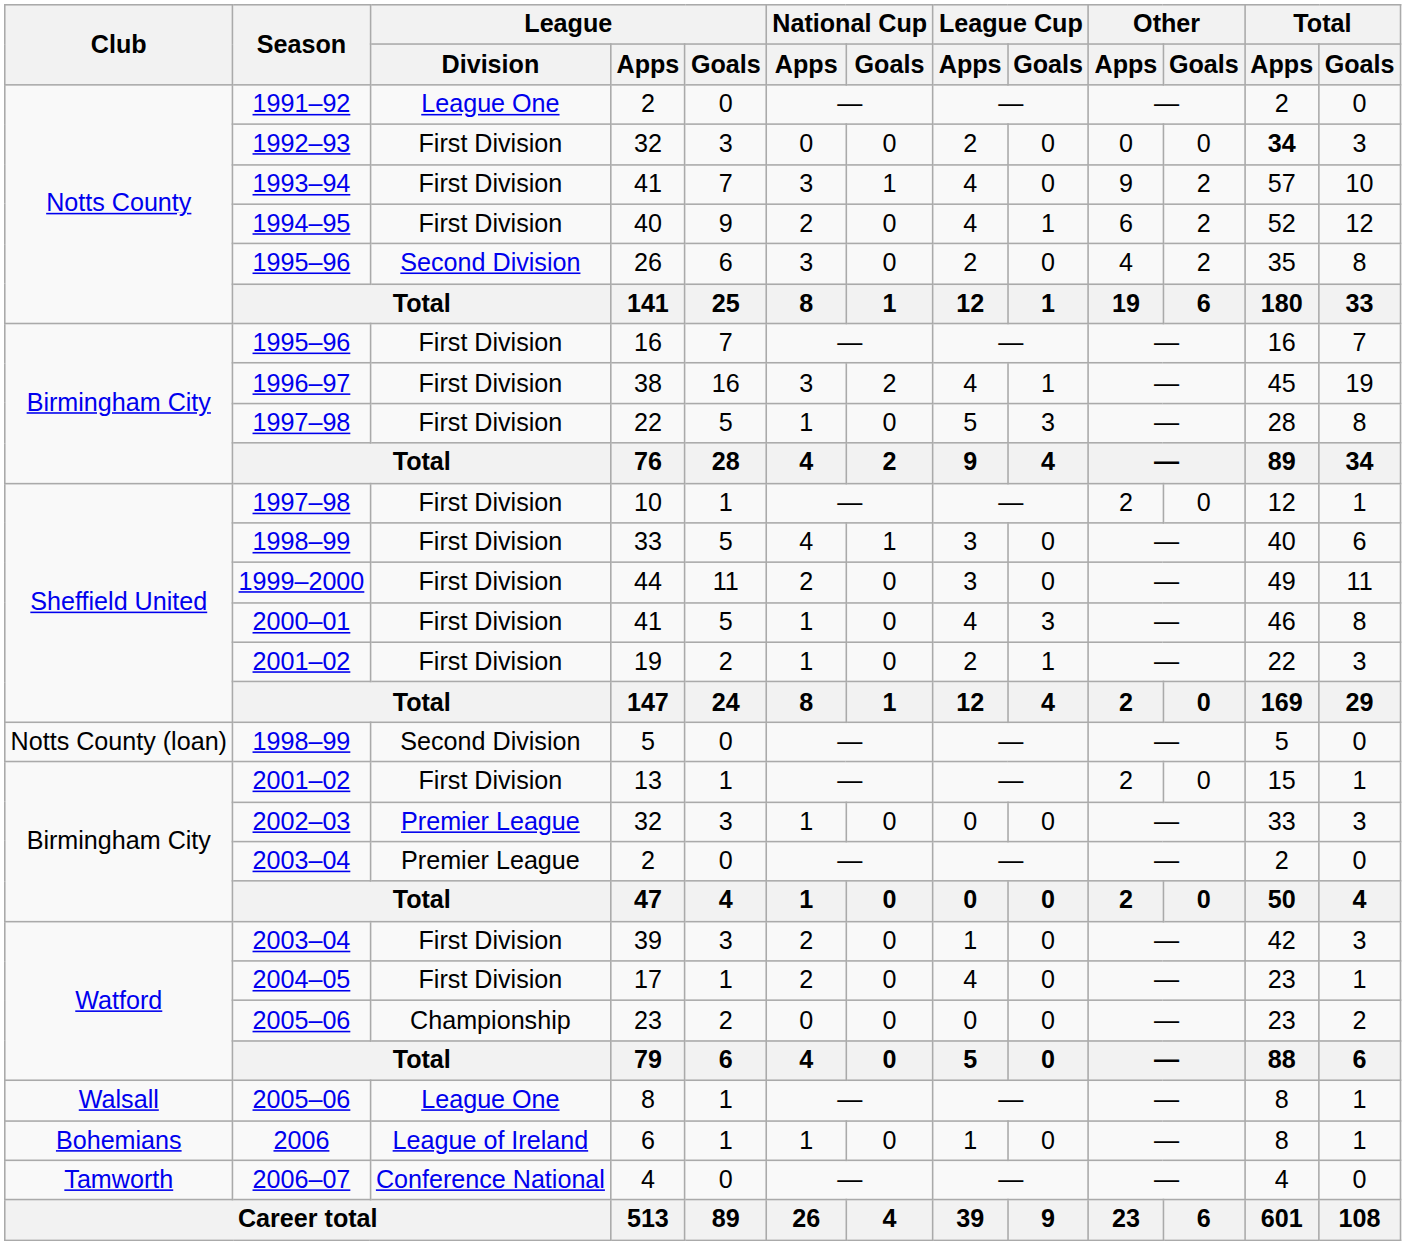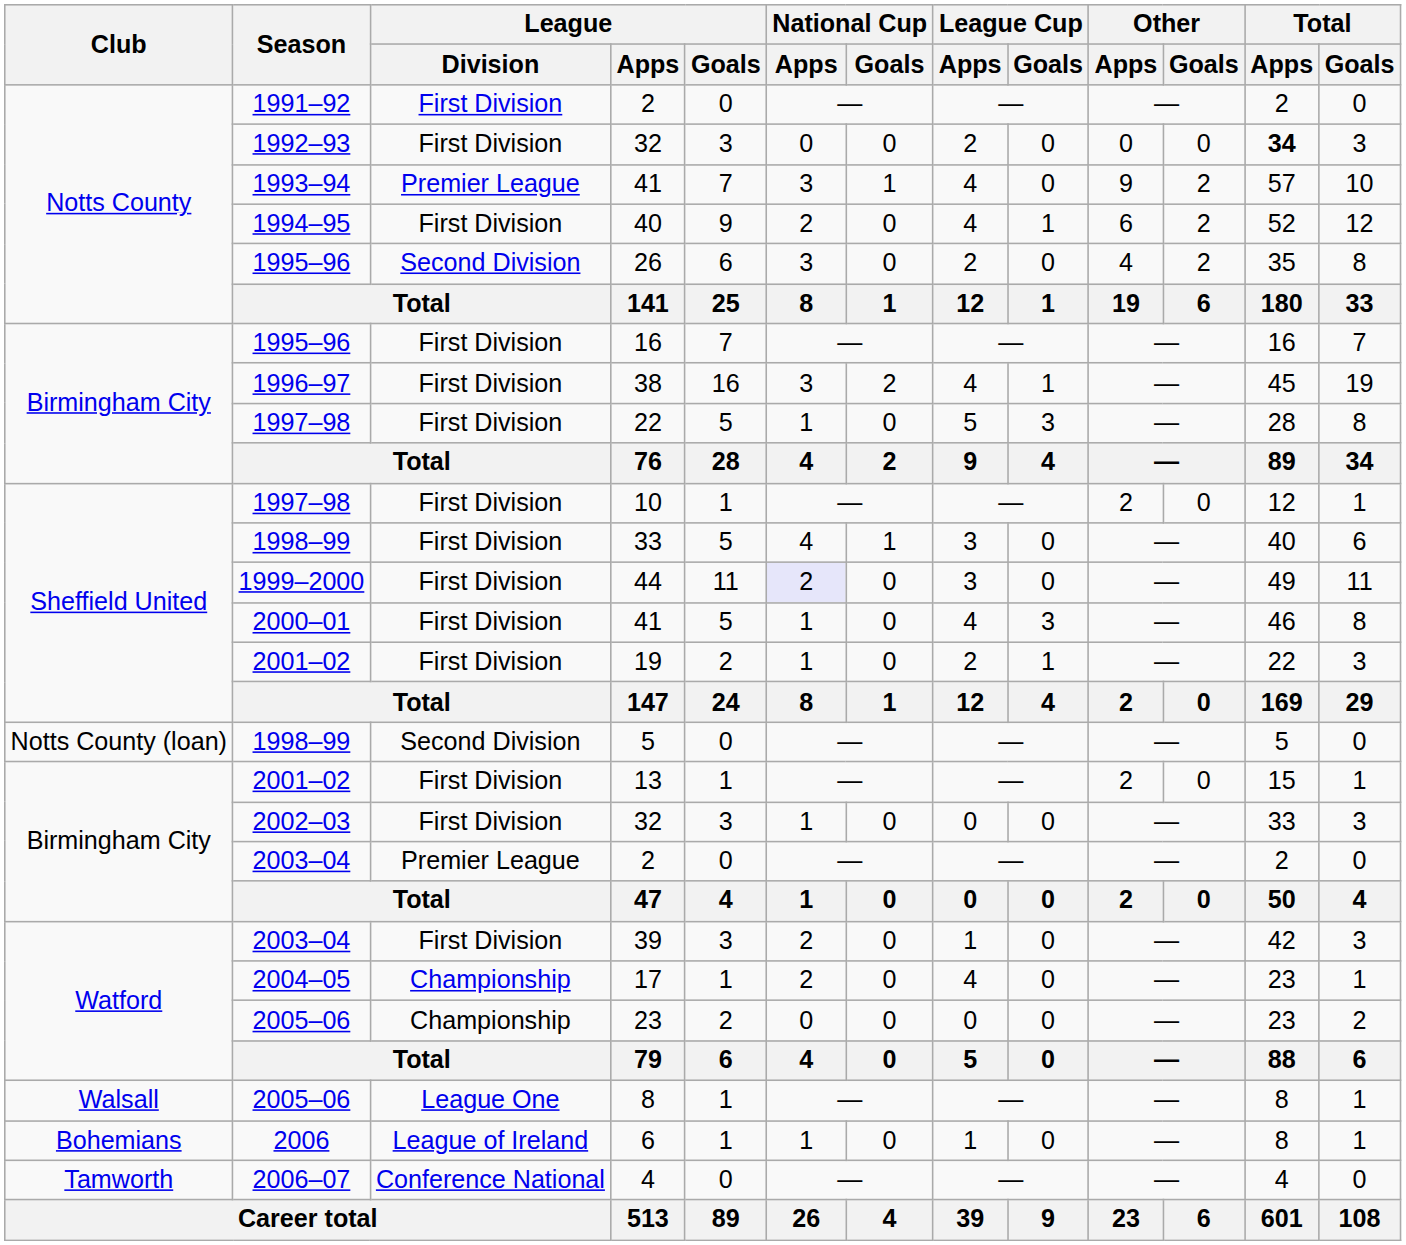1991–92 / 2 | League / Division: League One -> First Division
1993–94 / 41 | League / Division: First Division -> Premier League
44 | National Cup / Apps: no background -> lavender background
2002–03 / 32 | League / Division: Premier League -> First Division
17 | League / Division: First Division -> Championship
